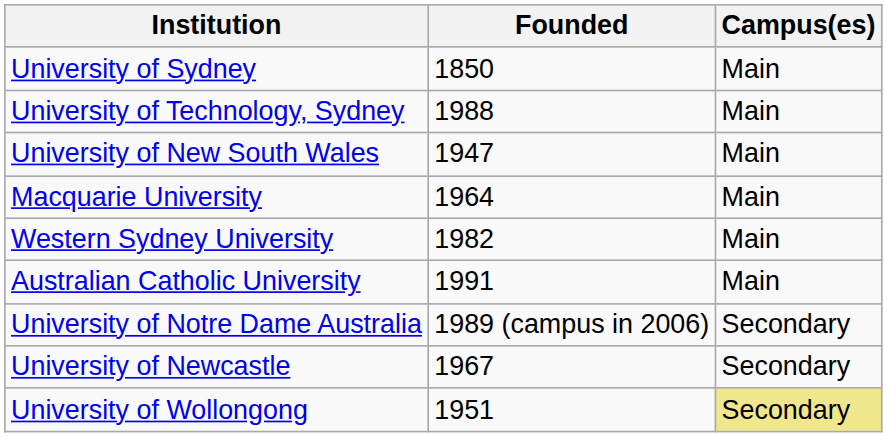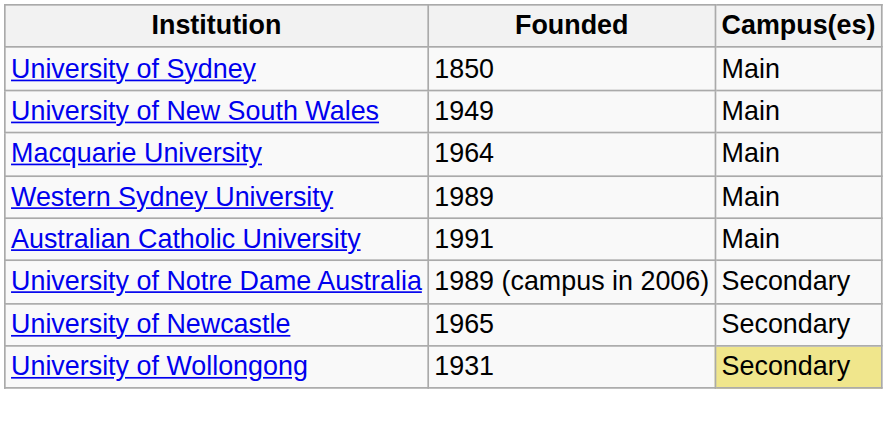- row: University of Technology, Sydney | 1988 | Main
University of New South Wales | Founded: 1947 -> 1949
Western Sydney University | Founded: 1982 -> 1989
University of Newcastle | Founded: 1967 -> 1965
University of Wollongong | Founded: 1951 -> 1931
